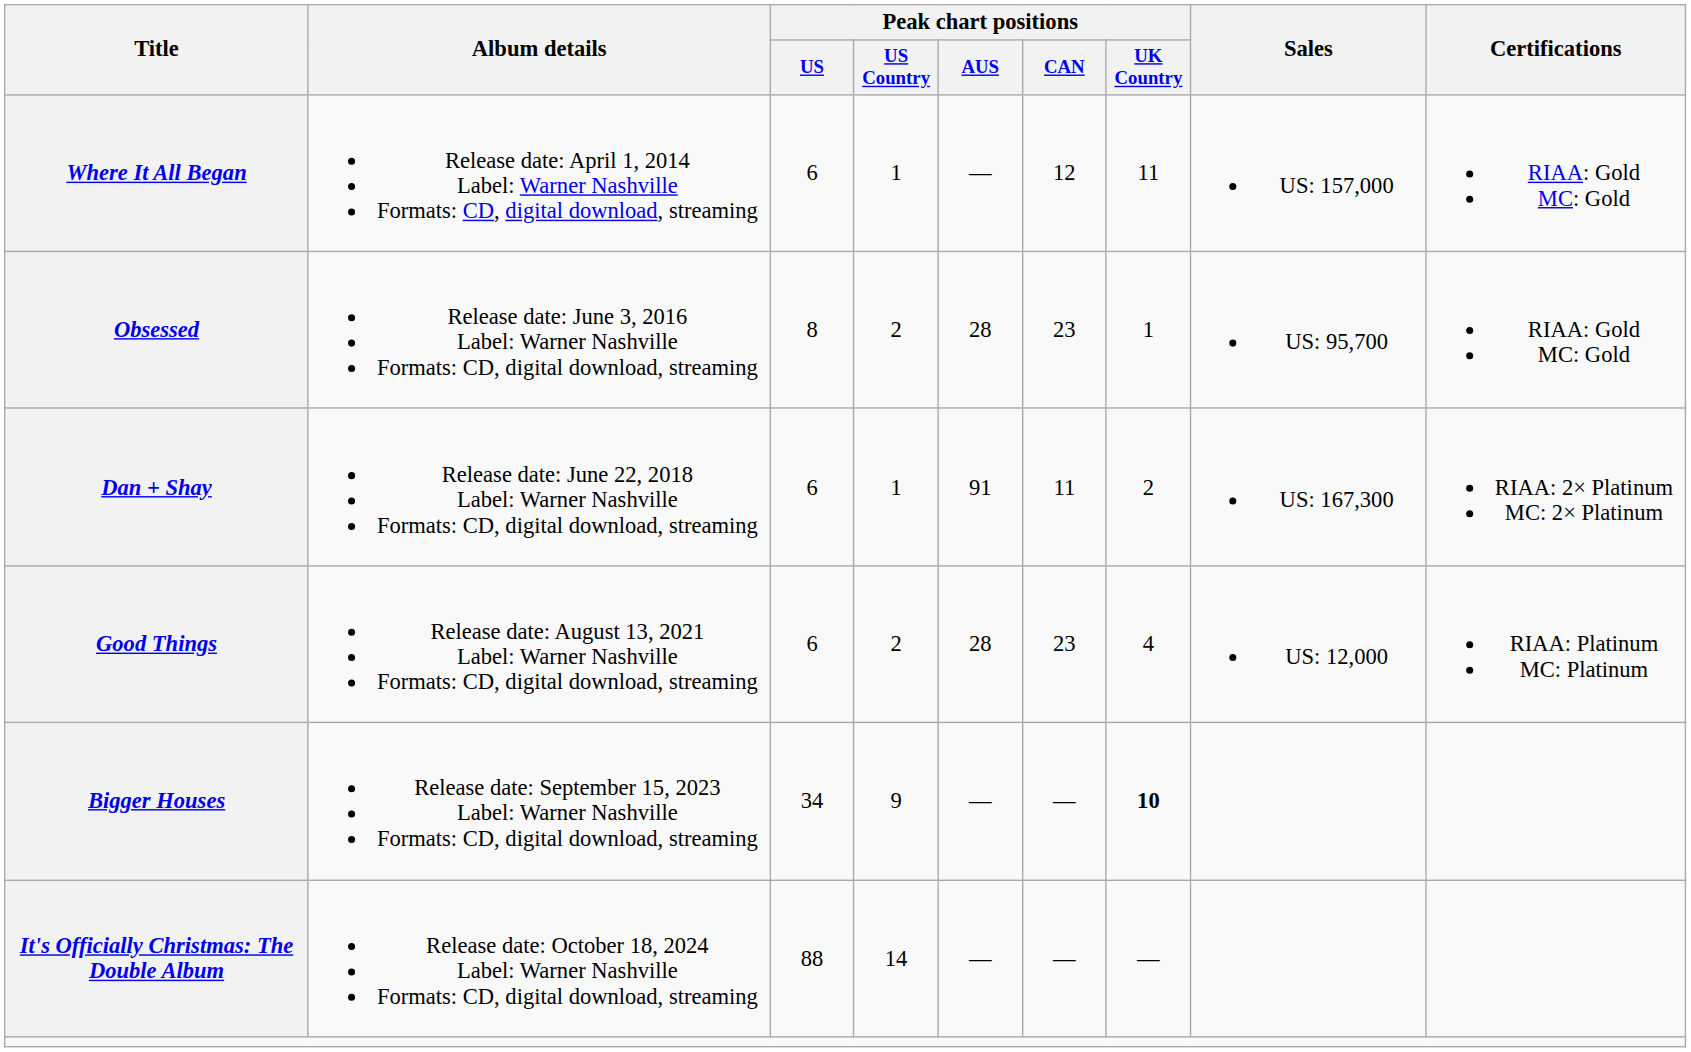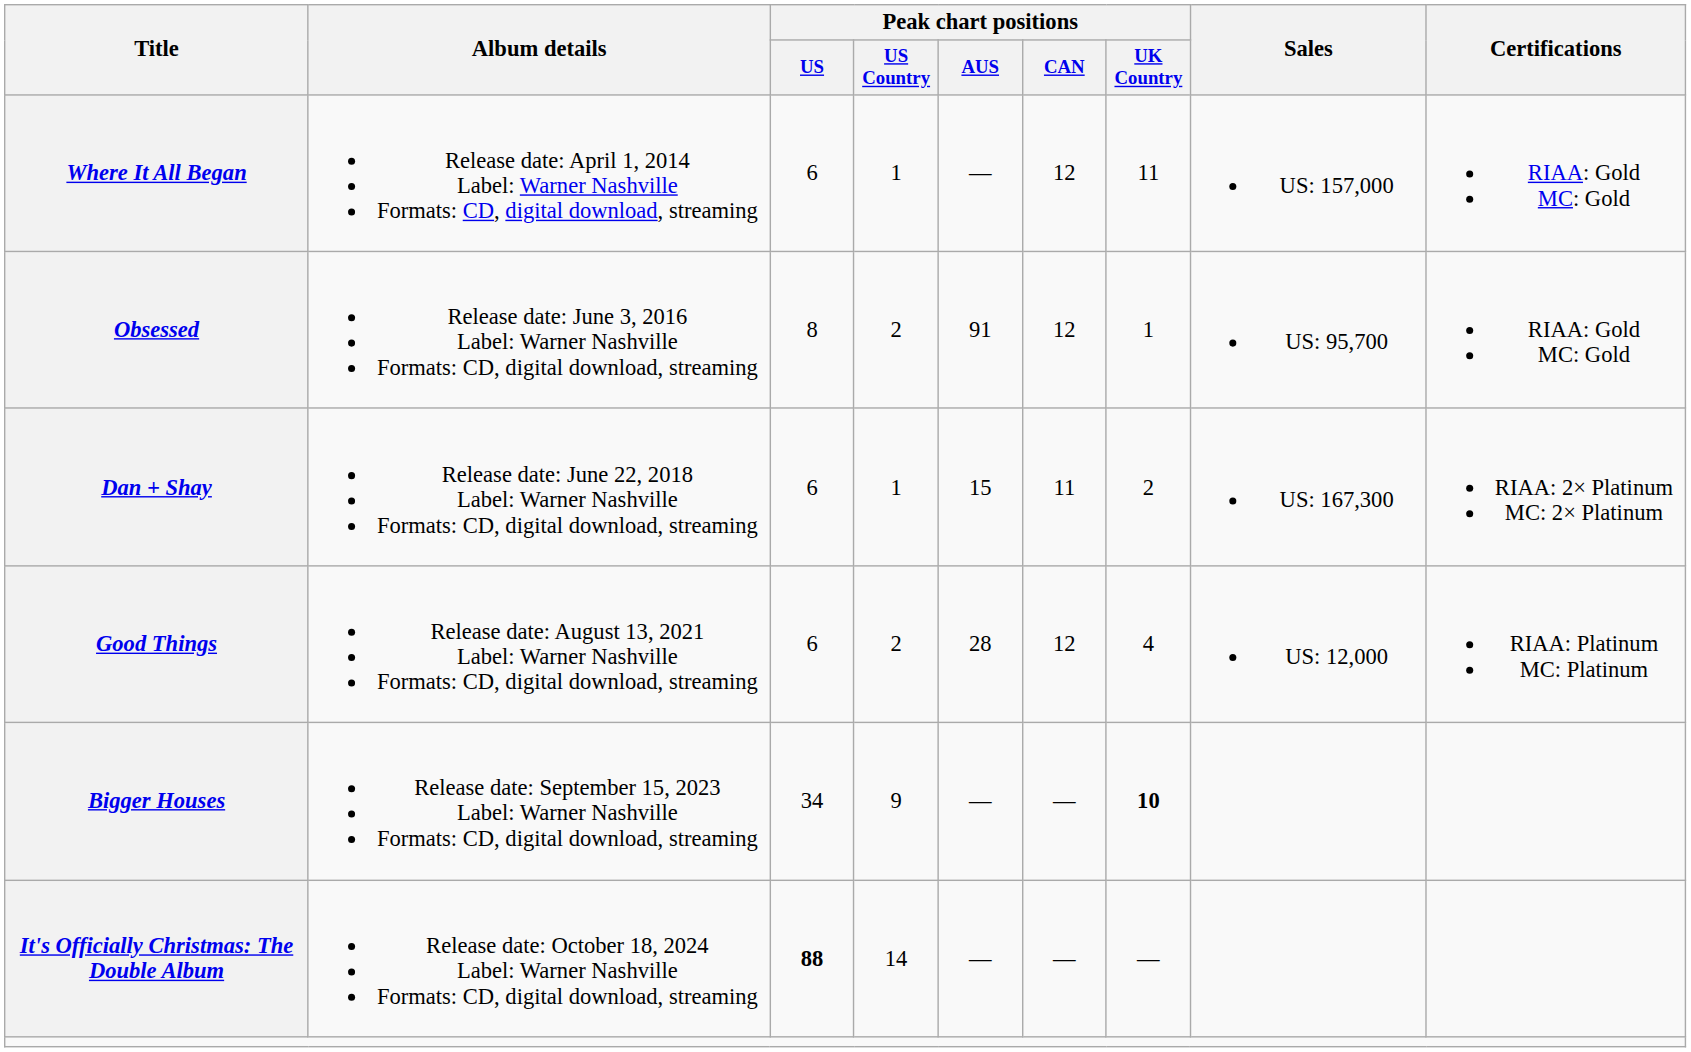Obsessed | Peak chart positions / AUS: 28 -> 91
Obsessed | Peak chart positions / CAN: 23 -> 12
Dan + Shay | Peak chart positions / AUS: 91 -> 15
Good Things | Peak chart positions / CAN: 23 -> 12
It's Officially Christmas: The Double Album | Peak chart positions / US: normal -> bold
